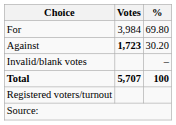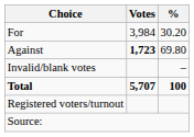For | %: 69.80 -> 30.20
Against | %: 30.20 -> 69.80
